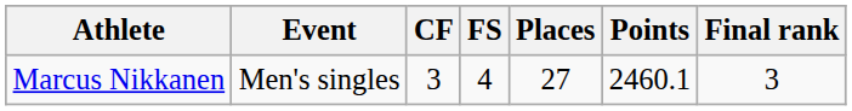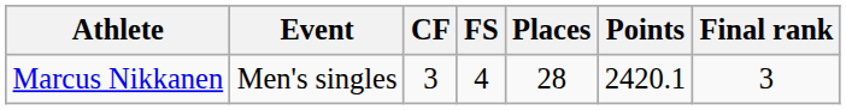Marcus Nikkanen | Places: 27 -> 28
Marcus Nikkanen | Points: 2460.1 -> 2420.1
